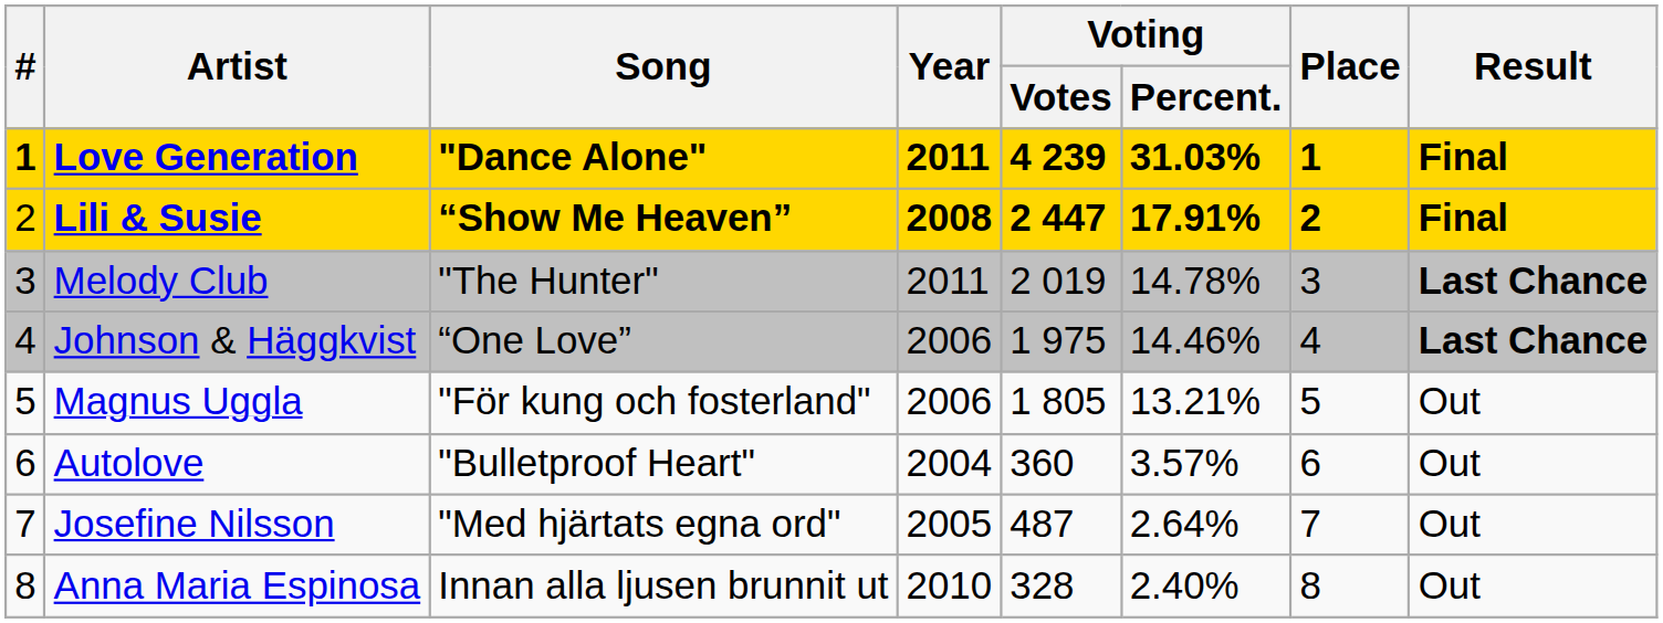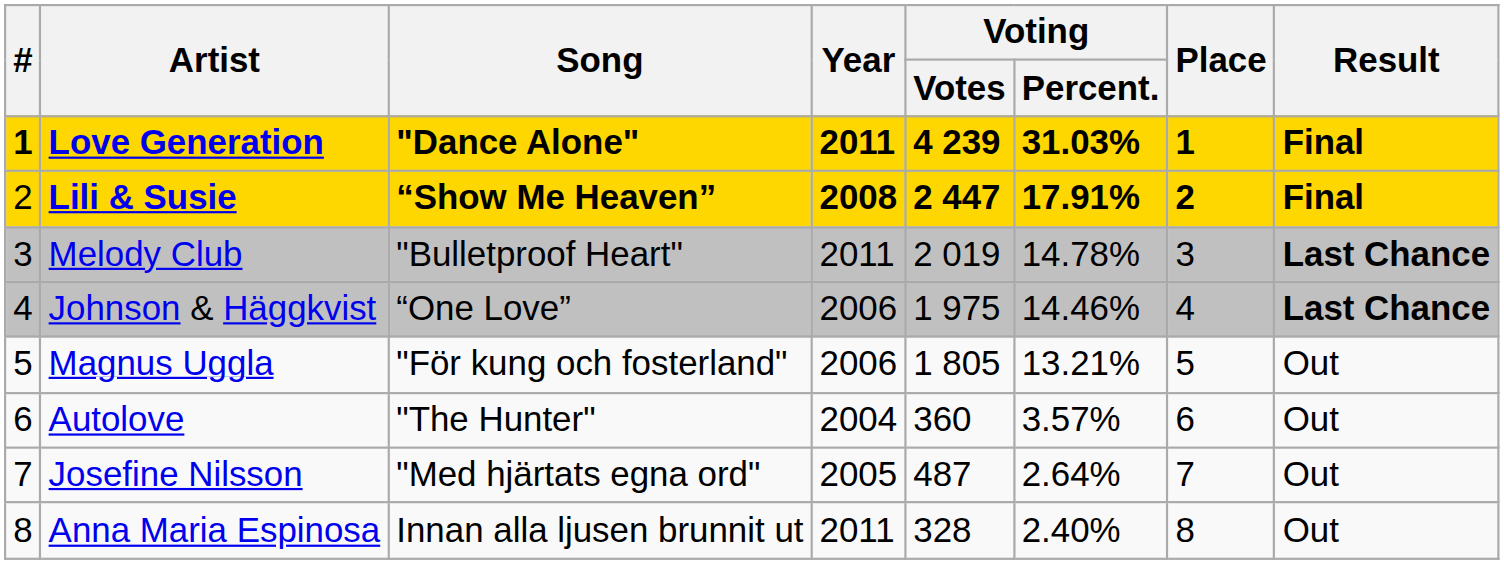Melody Club | Song: "The Hunter" -> "Bulletproof Heart"
Autolove | Song: "Bulletproof Heart" -> "The Hunter"
Anna Maria Espinosa | Year: 2010 -> 2011
